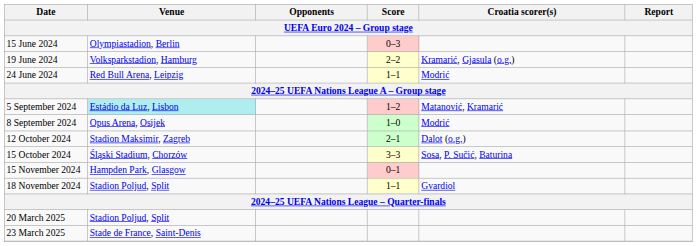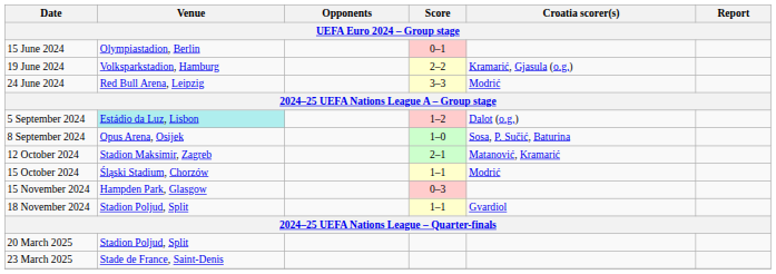15 June 2024 | Score: 0–3 -> 0–1
24 June 2024 | Score: 1–1 -> 3–3
5 September 2024 | Croatia scorer(s): Matanović, Kramarić -> Dalot (o.g.)
8 September 2024 | Croatia scorer(s): Modrić -> Sosa, P. Sučić, Baturina
12 October 2024 | Croatia scorer(s): Dalot (o.g.) -> Matanović, Kramarić
15 October 2024 | Score: 3–3 -> 1–1
15 October 2024 | Croatia scorer(s): Sosa, P. Sučić, Baturina -> Modrić
15 November 2024 | Score: 0–1 -> 0–3
